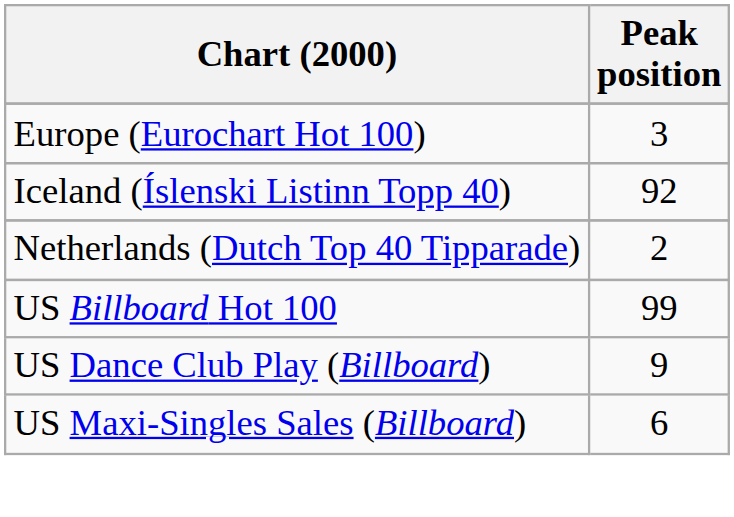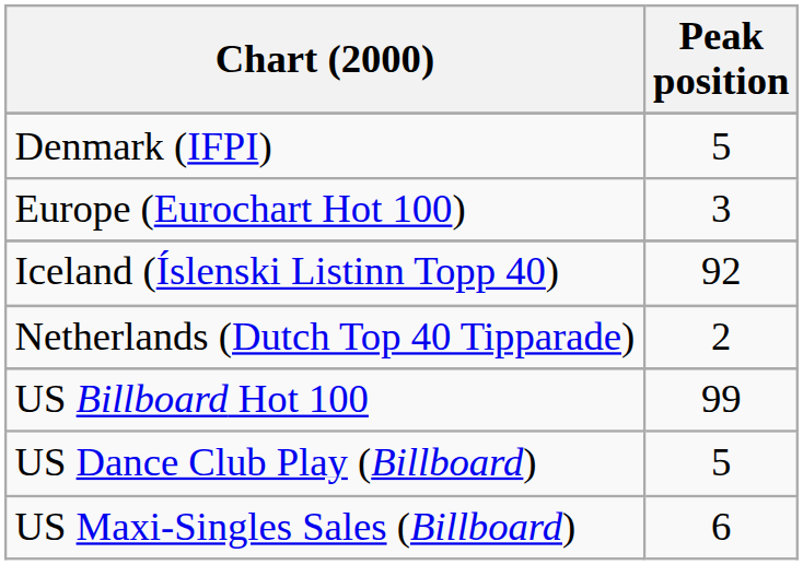+ row: Denmark (IFPI) | 5
US Dance Club Play (Billboard) | Peak position: 9 -> 5
